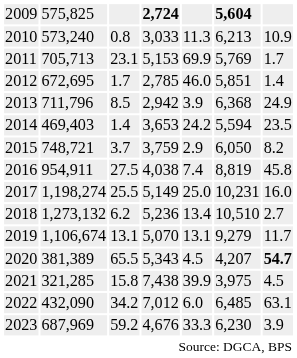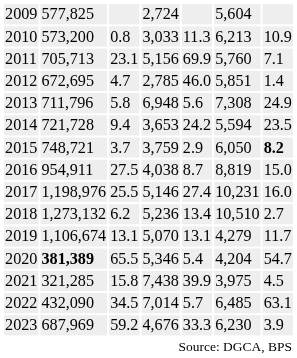2009 | column 2: 575,825 -> 577,825
2009 | column 4: bold -> normal
2009 | column 6: bold -> normal
2010 | column 2: 573,240 -> 573,200
2011 | column 4: 5,153 -> 5,156
2011 | column 6: 5,769 -> 5,760
2011 | column 7: 1.7 -> 7.1
2012 | column 3: 1.7 -> 4.7
2013 | column 3: 8.5 -> 5.8
2013 | column 4: 2,942 -> 6,948
2013 | column 5: 3.9 -> 5.6
2013 | column 6: 6,368 -> 7,308
2014 | column 2: 469,403 -> 721,728
2014 | column 3: 1.4 -> 9.4
2015 | column 7: normal -> bold
2016 | column 5: 7.4 -> 8.7
2016 | column 7: 45.8 -> 15.0
2017 | column 2: 1,198,274 -> 1,198,976
2017 | column 4: 5,149 -> 5,146
2017 | column 5: 25.0 -> 27.4
2019 | column 6: 9,279 -> 4,279
2020 | column 2: normal -> bold
2020 | column 4: 5,343 -> 5,346
2020 | column 5: 4.5 -> 5.4
2020 | column 6: 4,207 -> 4,204
2020 | column 7: bold -> normal
2022 | column 3: 34.2 -> 34.5
2022 | column 4: 7,012 -> 7,014
2022 | column 5: 6.0 -> 5.7
